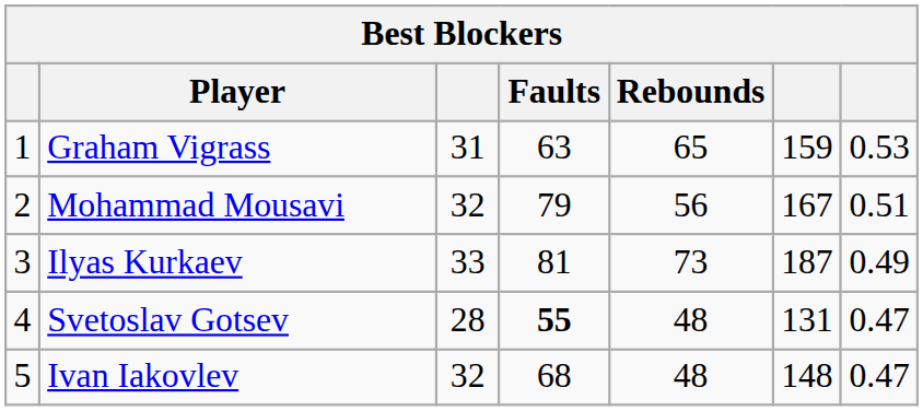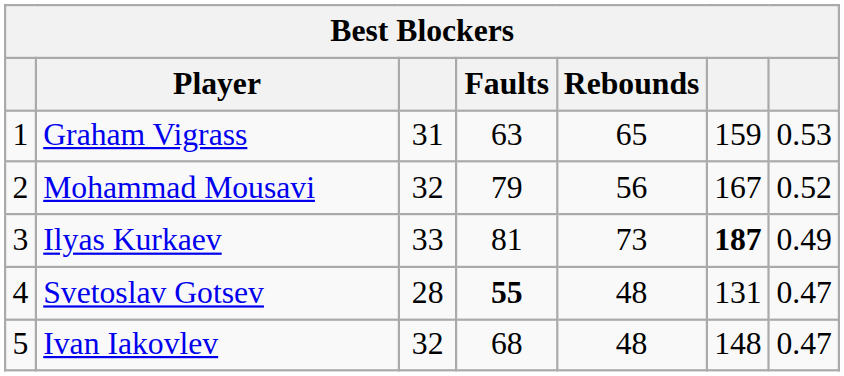Mohammad Mousavi | column 7: 0.51 -> 0.52
Ilyas Kurkaev | column 6: normal -> bold
